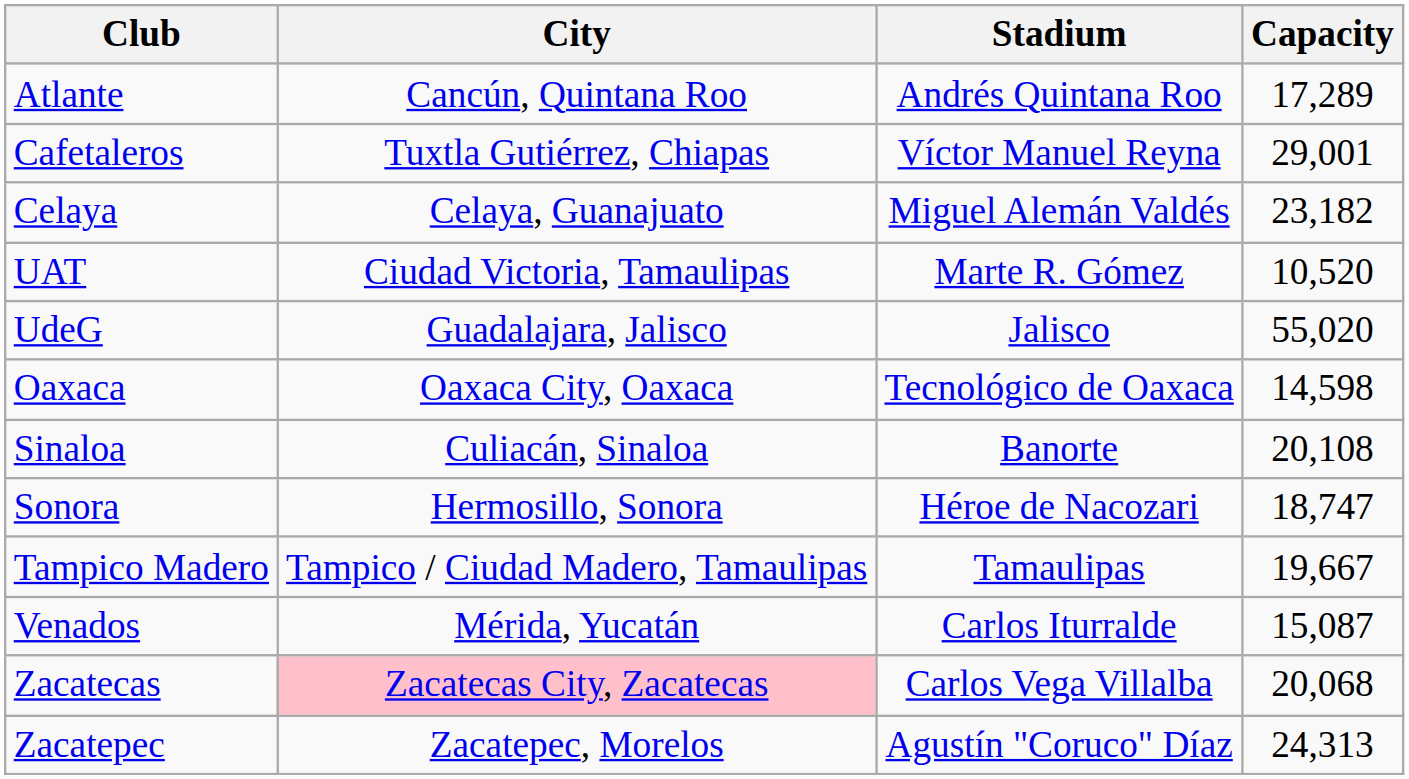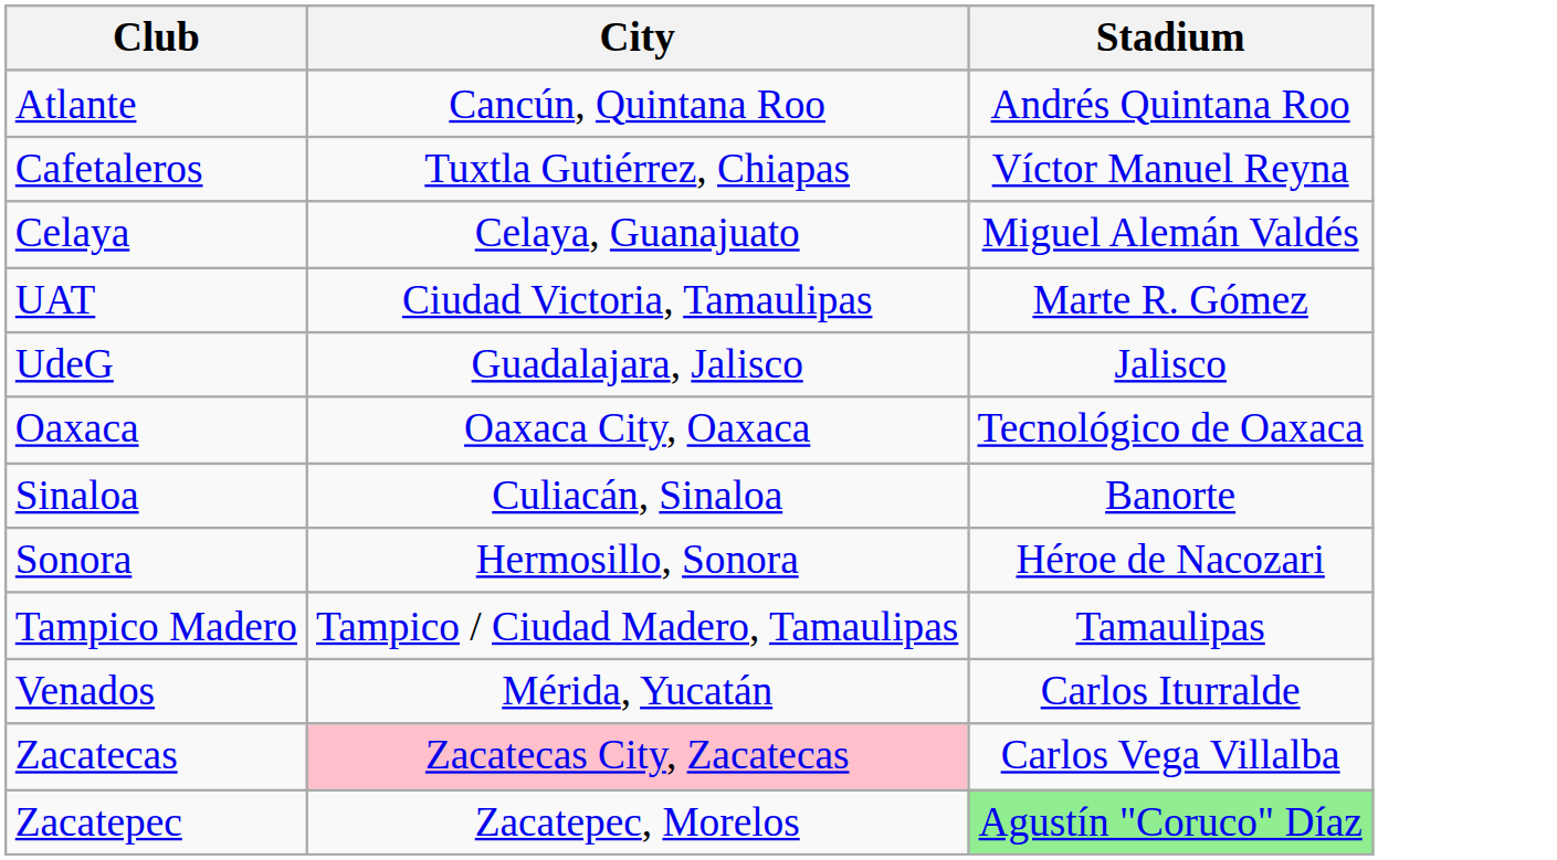- column: Capacity | 17,289 | 29,001 | 23,182 | 10,520 | 55,020 | 14,598 | 20,108 | 18,747 | 19,667 | 15,087 | 20,068 | 24,313
Zacatepec | Stadium: no background -> lightgreen background
